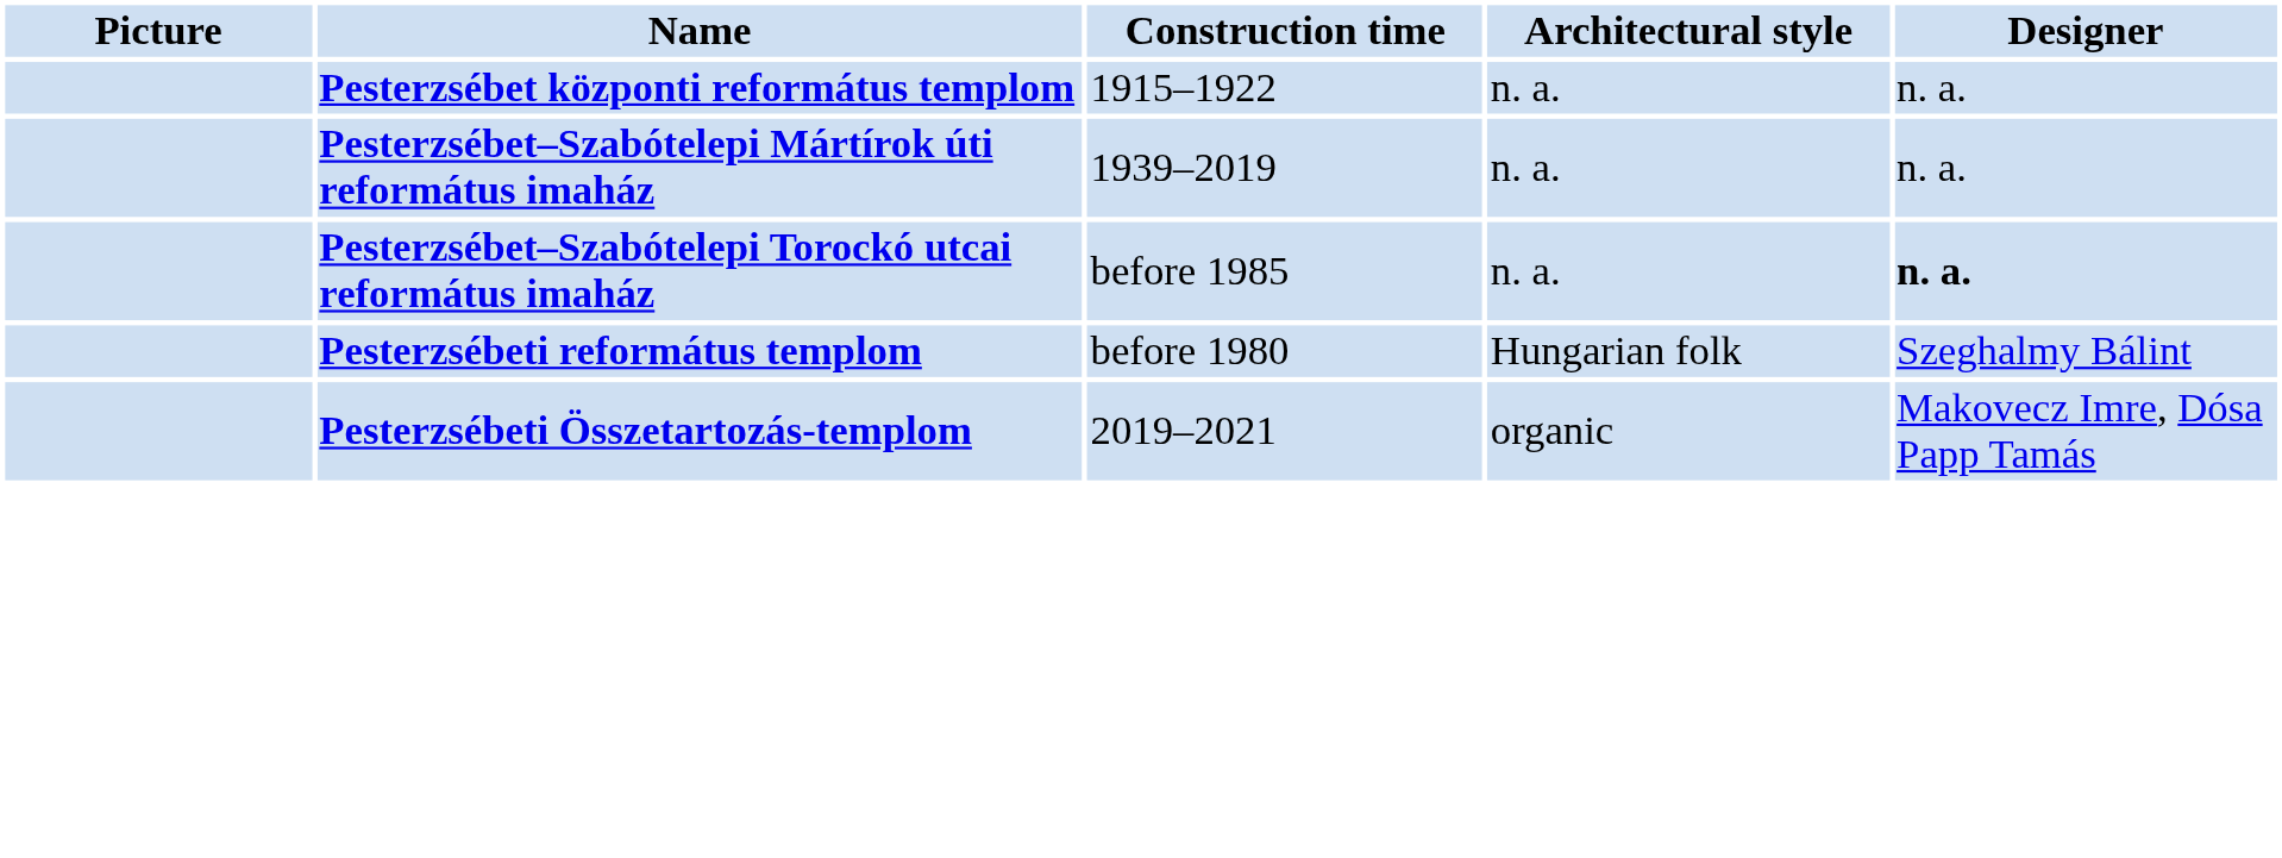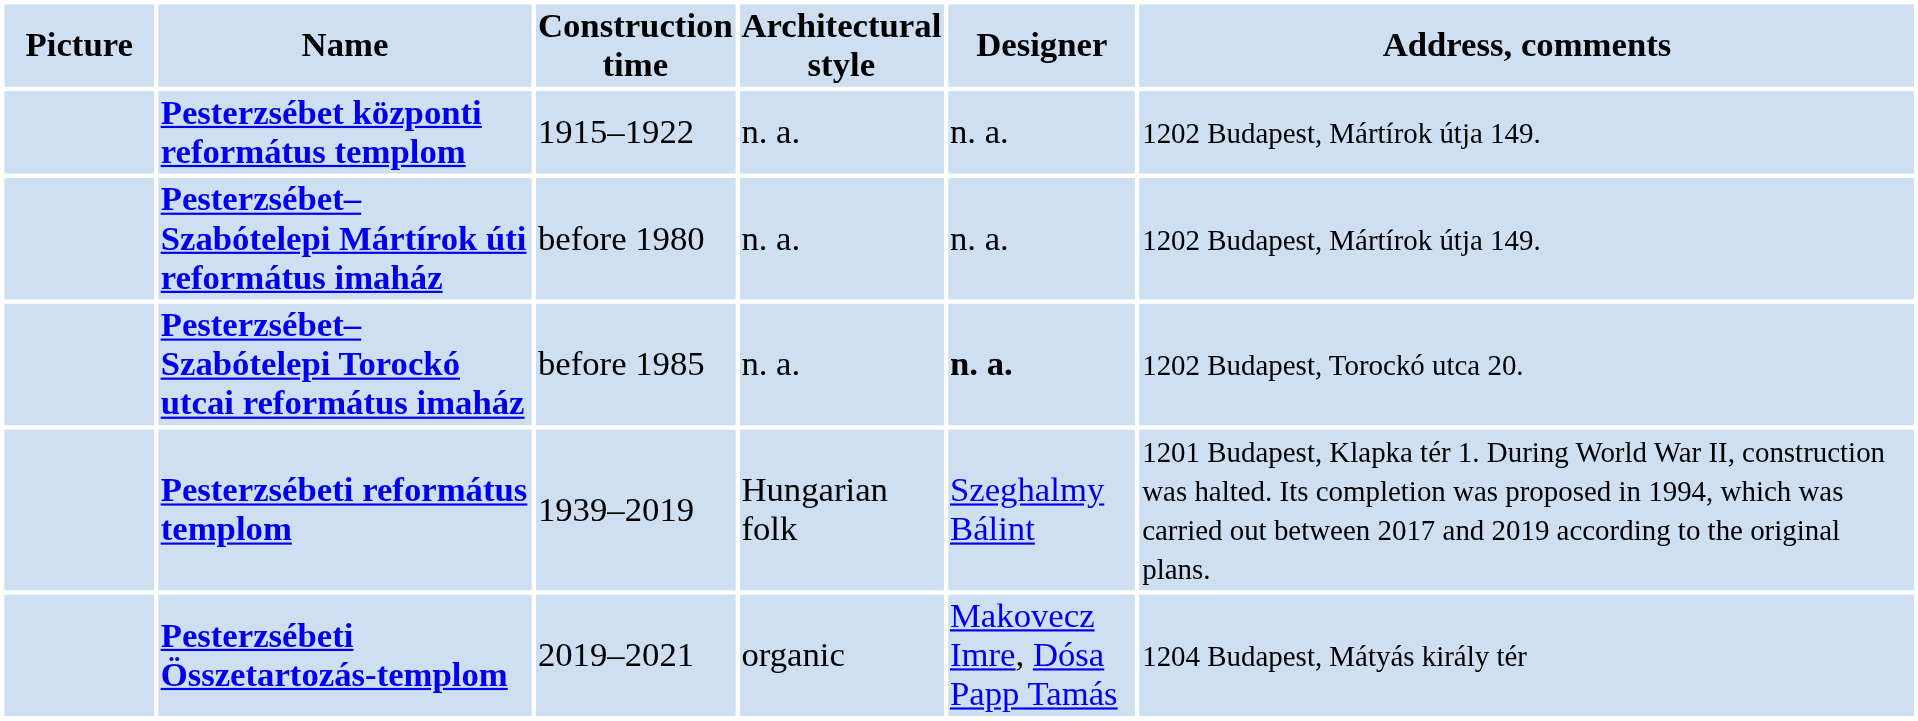+ column: Address, comments | 1202 Budapest, Mártírok útja 149. | 1202 Budapest, Mártírok útja 149. | 1202 Budapest, Torockó utca 20. | 1201 Budapest, Klapka tér 1. During World War II, construction was halted. Its completion was proposed in 1994, which was carried out between 2017 and 2019 according to the original plans. | 1204 Budapest, Mátyás király tér
Pesterzsébet–Szabótelepi Mártírok úti református imaház | Construction time: 1939–2019 -> before 1980
Pesterzsébeti református templom | Construction time: before 1980 -> 1939–2019
